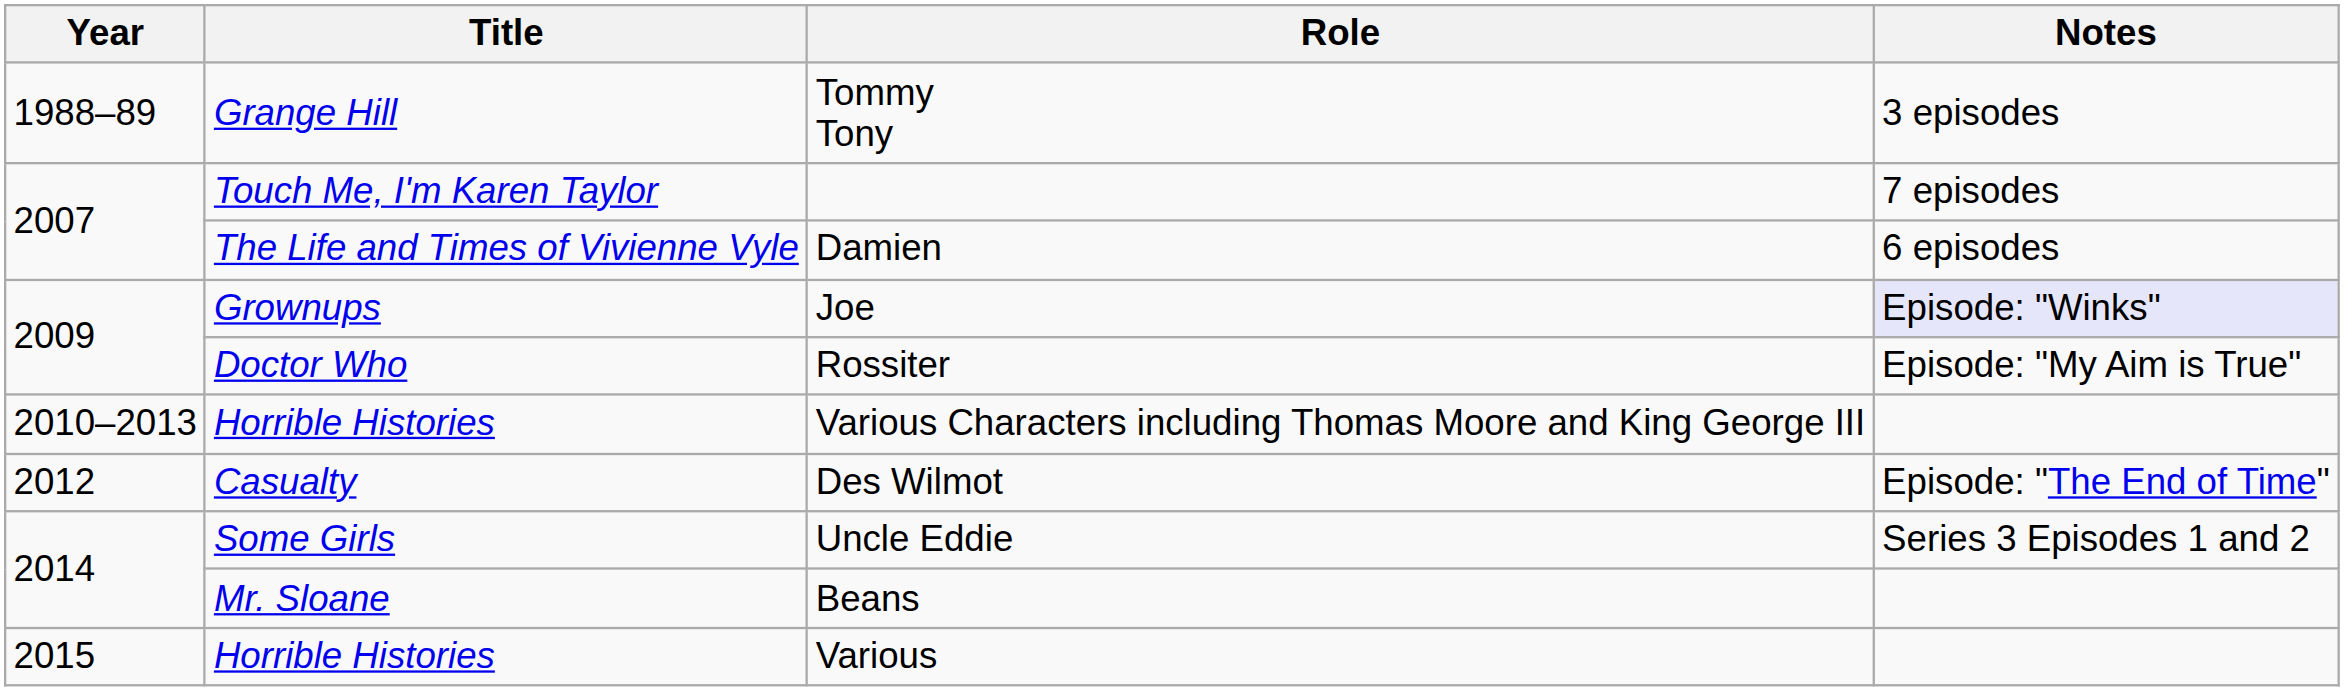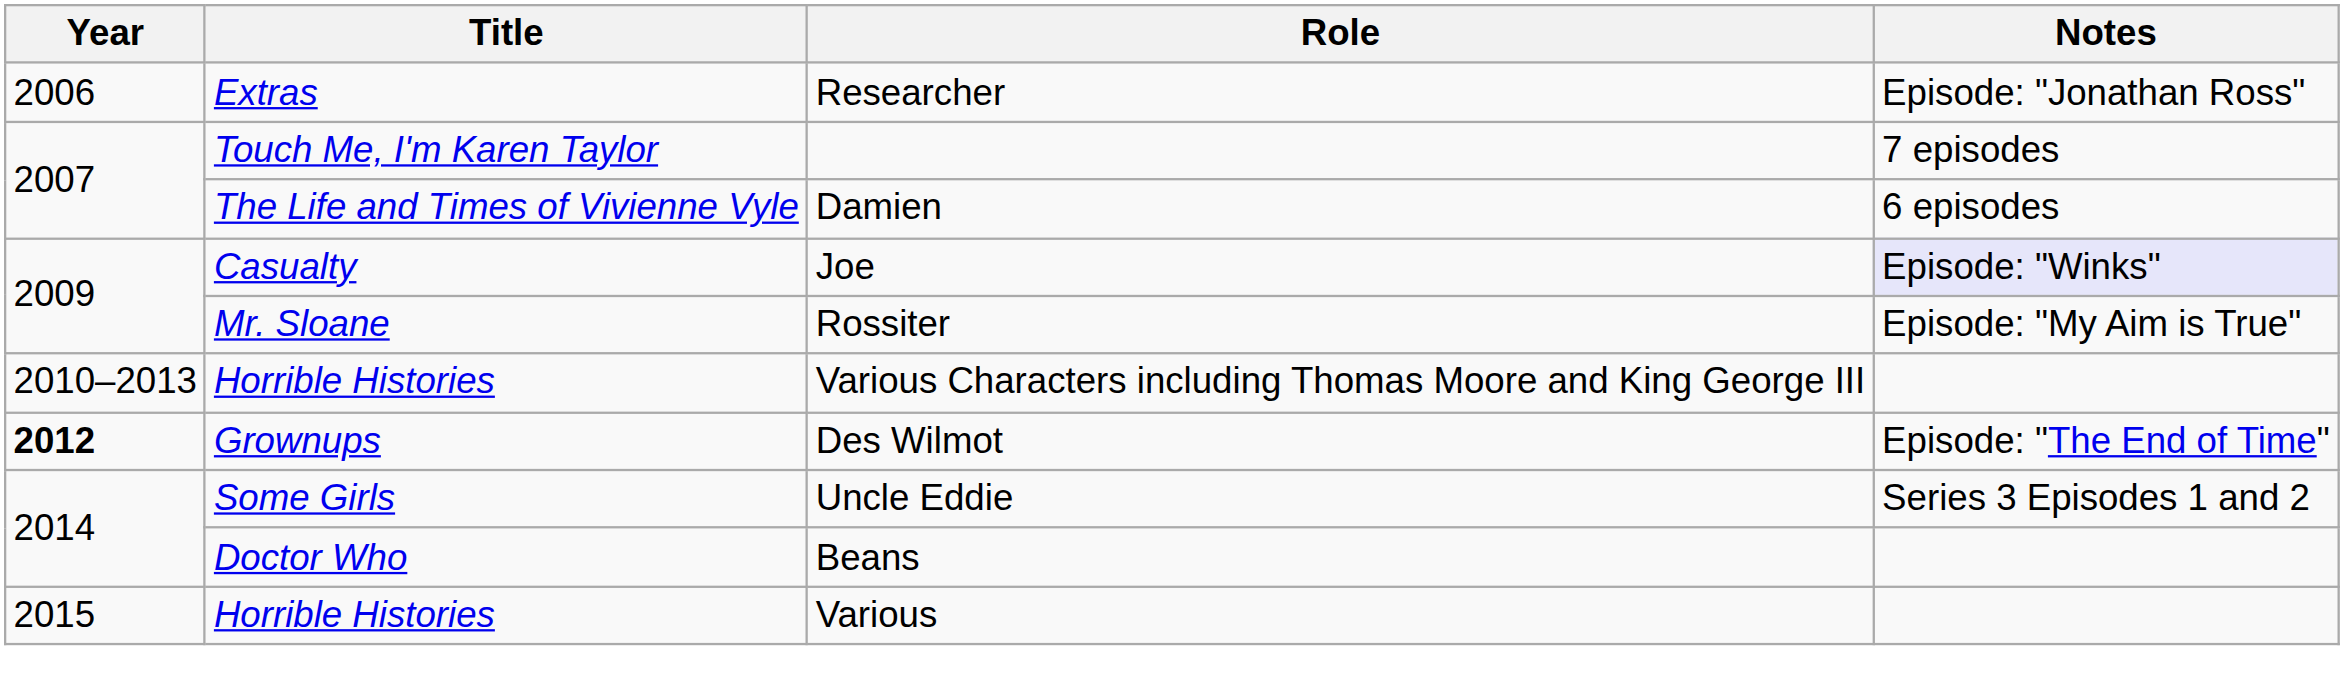- row: 1988–89 | Grange Hill | Tommy Tony | 3 episodes
+ row: 2006 | Extras | Researcher | Episode: "Jonathan Ross"
Joe | Title: Grownups -> Casualty
Rossiter | Title: Doctor Who -> Mr. Sloane
Des Wilmot | Year: normal -> bold
Des Wilmot | Title: Casualty -> Grownups
Beans | Title: Mr. Sloane -> Doctor Who
